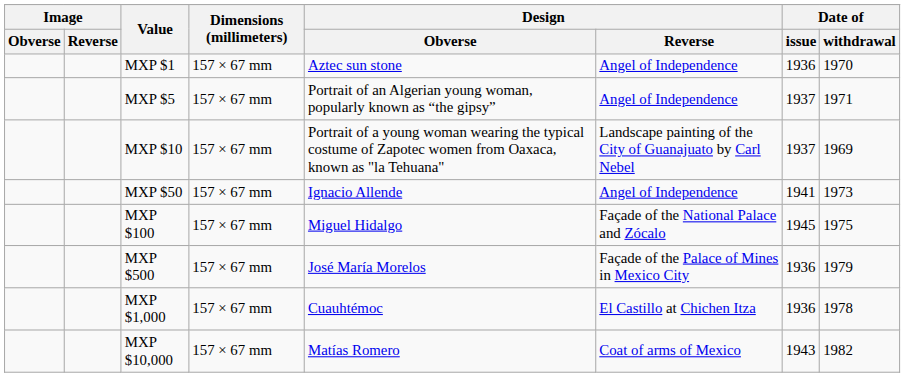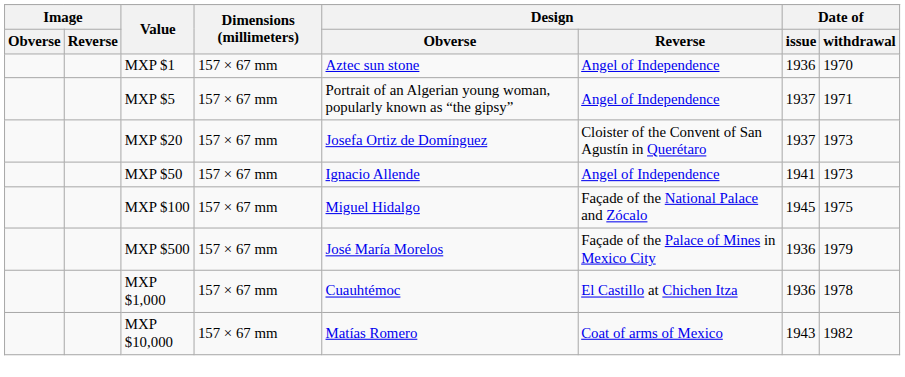- row: MXP $10 | 157 × 67 mm | Portrait of a young woman wearing the typical costume of Zapotec women from Oaxaca, known as "la Tehuana" | Landscape painting of the City of Guanajuato by Carl Nebel | 1937 | 1969
+ row: MXP $20 | 157 × 67 mm | Josefa Ortiz de Domínguez | Cloister of the Convent of San Agustín in Querétaro | 1937 | 1973
